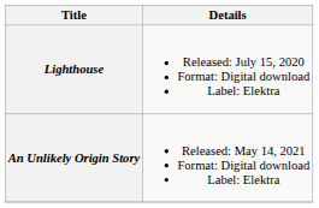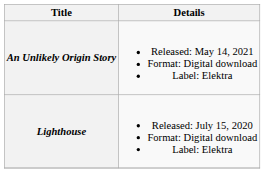rows swapped: Lighthouse <-> An Unlikely Origin Story
